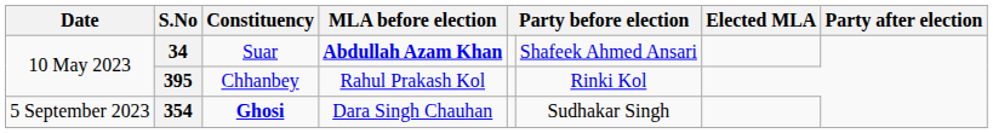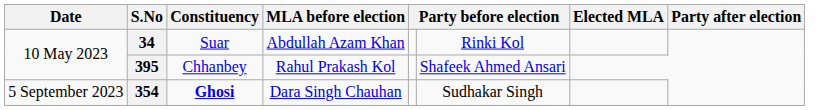34 | MLA before election: bold -> normal
34 | column 6: Shafeek Ahmed Ansari -> Rinki Kol
395 | column 6: Rinki Kol -> Shafeek Ahmed Ansari
